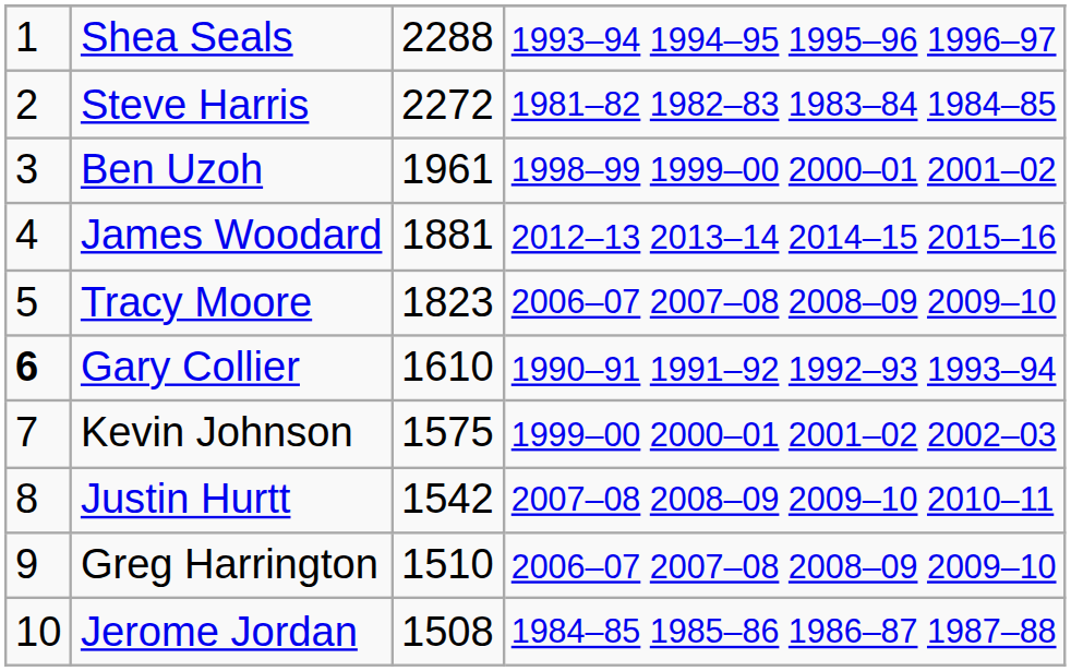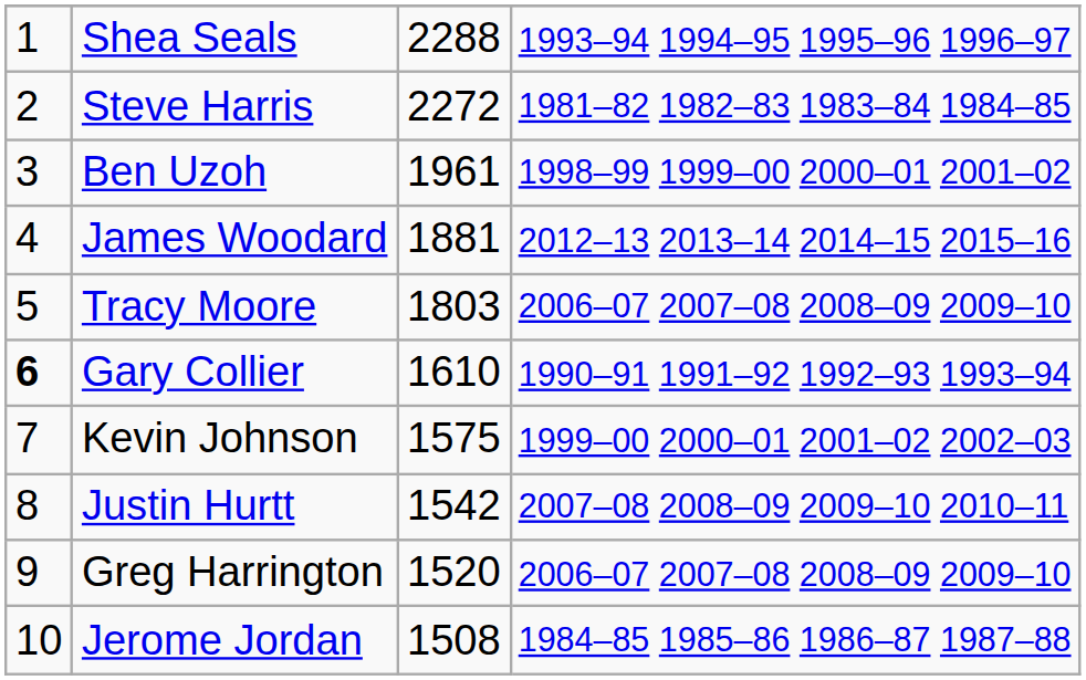Tracy Moore | column 3: 1823 -> 1803
Greg Harrington | column 3: 1510 -> 1520
